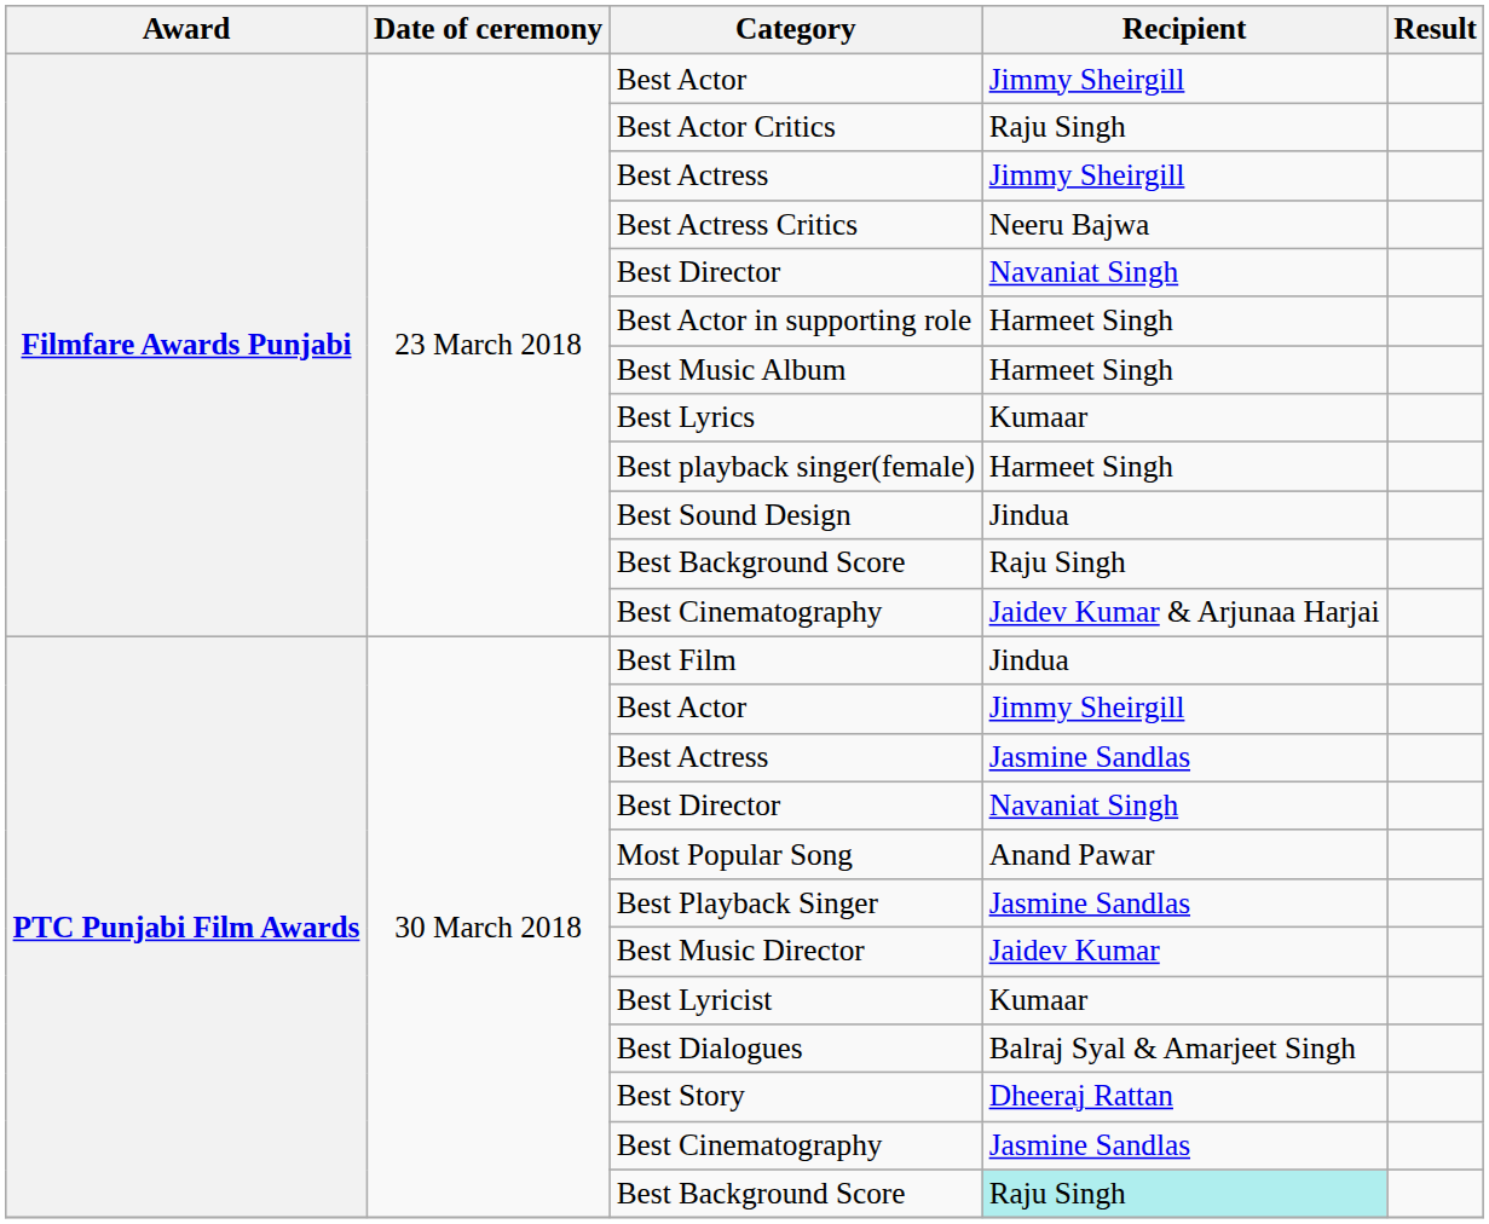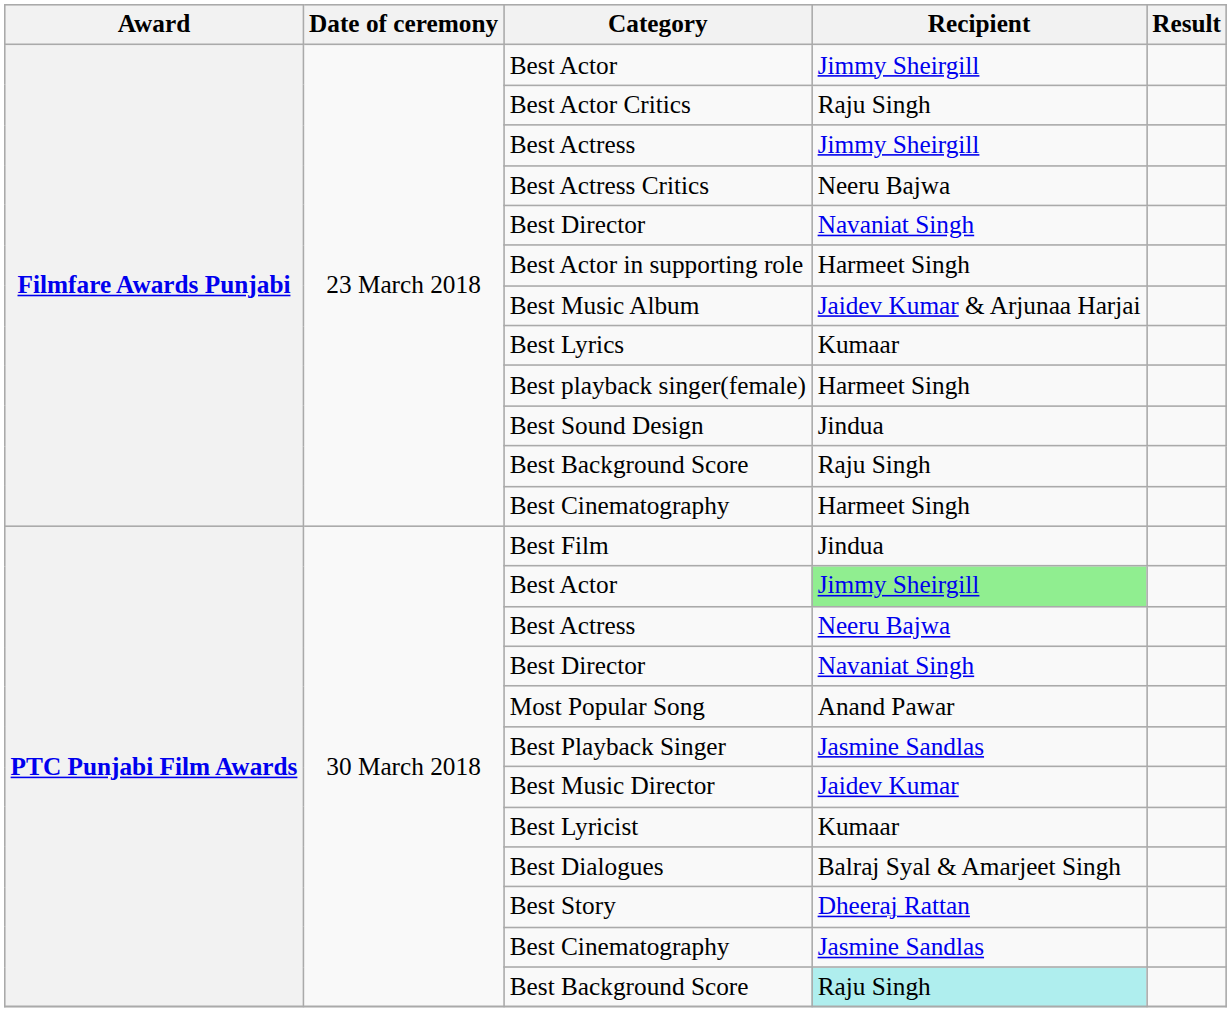Best Music Album | Recipient: Harmeet Singh -> Jaidev Kumar & Arjunaa Harjai
Filmfare Awards Punjabi / Best Cinematography | Recipient: Jaidev Kumar & Arjunaa Harjai -> Harmeet Singh
PTC Punjabi Film Awards / Best Actor | Recipient: no background -> lightgreen background
PTC Punjabi Film Awards / Best Actress | Recipient: Jasmine Sandlas -> Neeru Bajwa
